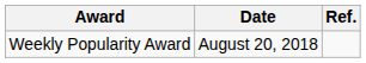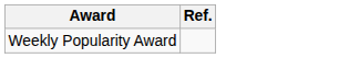- column: Date | August 20, 2018
